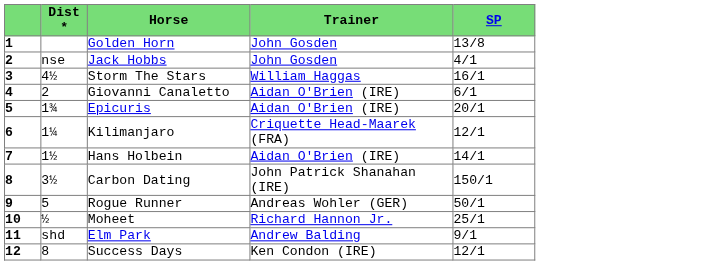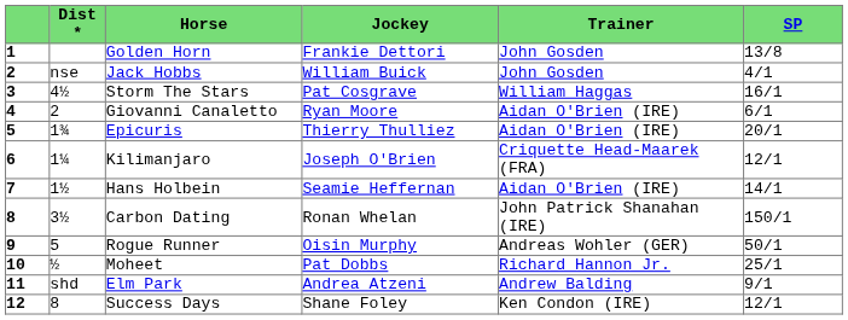+ column: Jockey | Frankie Dettori | William Buick | Pat Cosgrave | Ryan Moore | Thierry Thulliez | Joseph O'Brien | Seamie Heffernan | Ronan Whelan | Oisin Murphy | Pat Dobbs | Andrea Atzeni | Shane Foley
